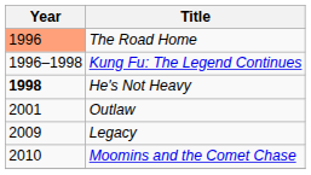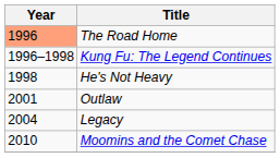He's Not Heavy | Year: bold -> normal
Legacy | Year: 2009 -> 2004
